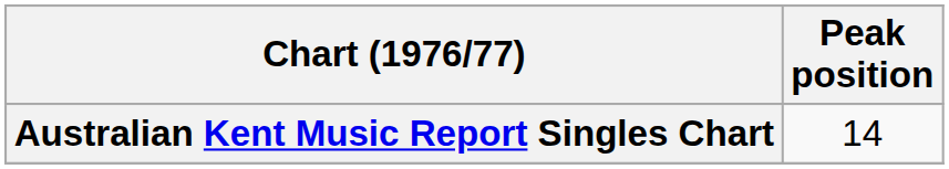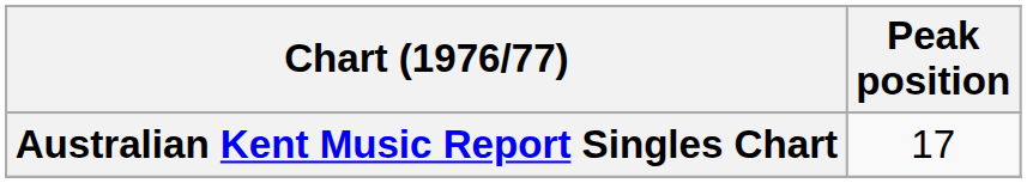Australian Kent Music Report Singles Chart | Peak position: 14 -> 17
